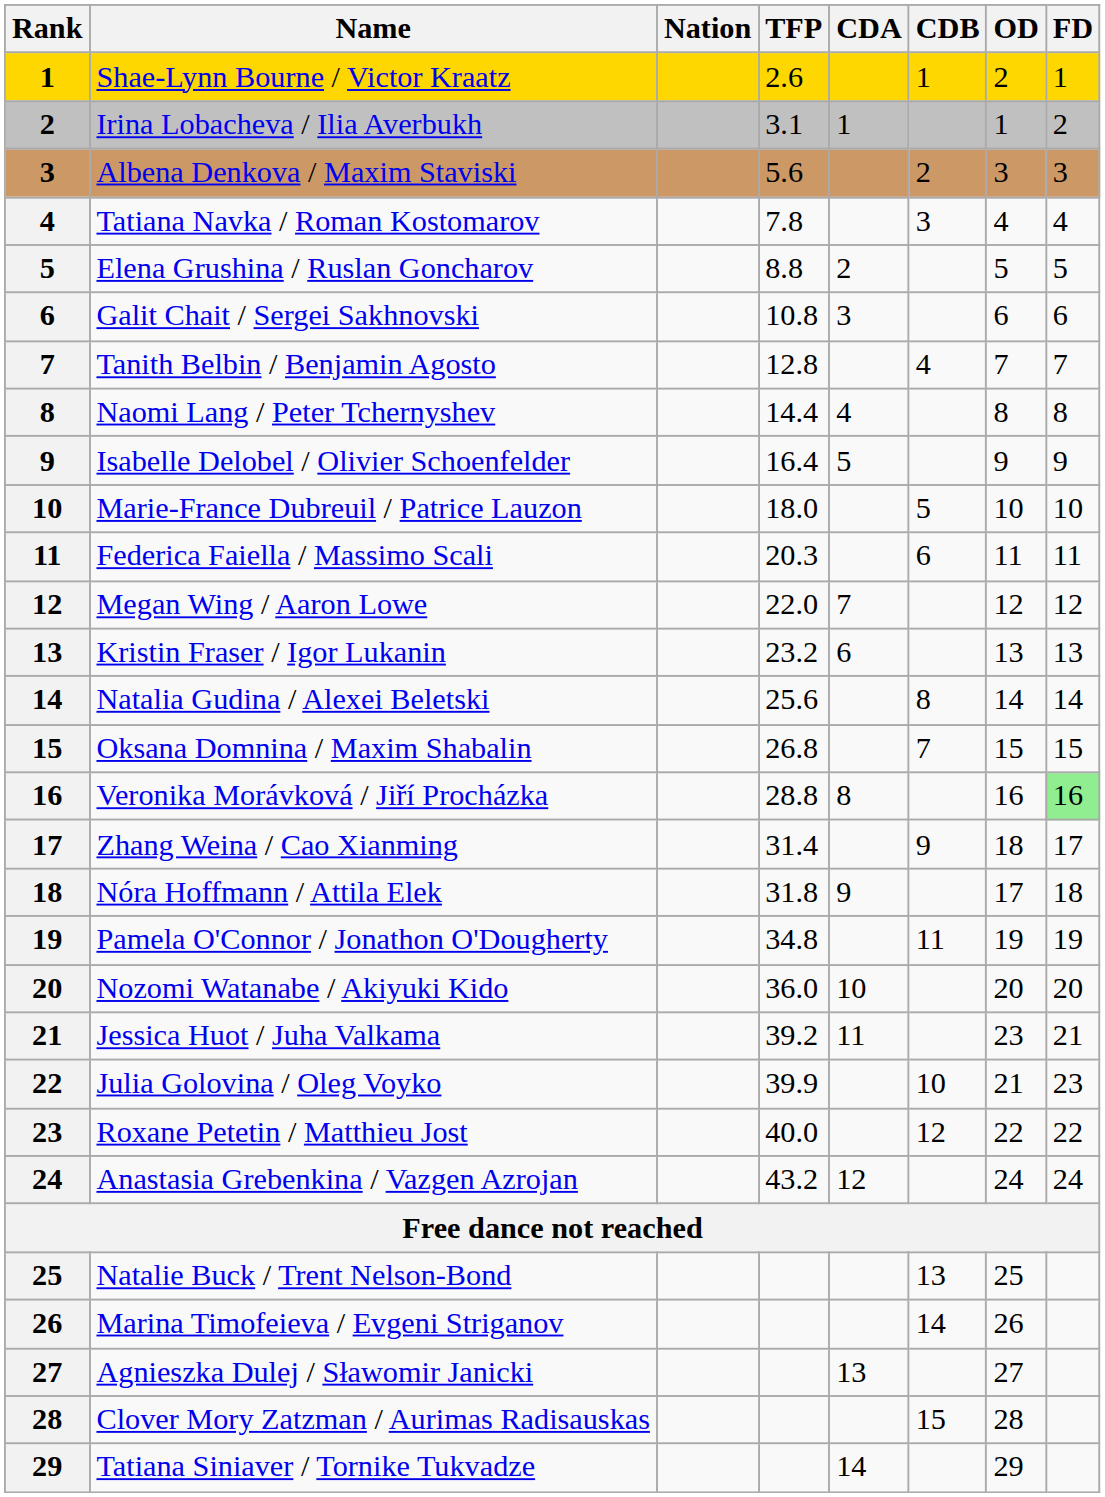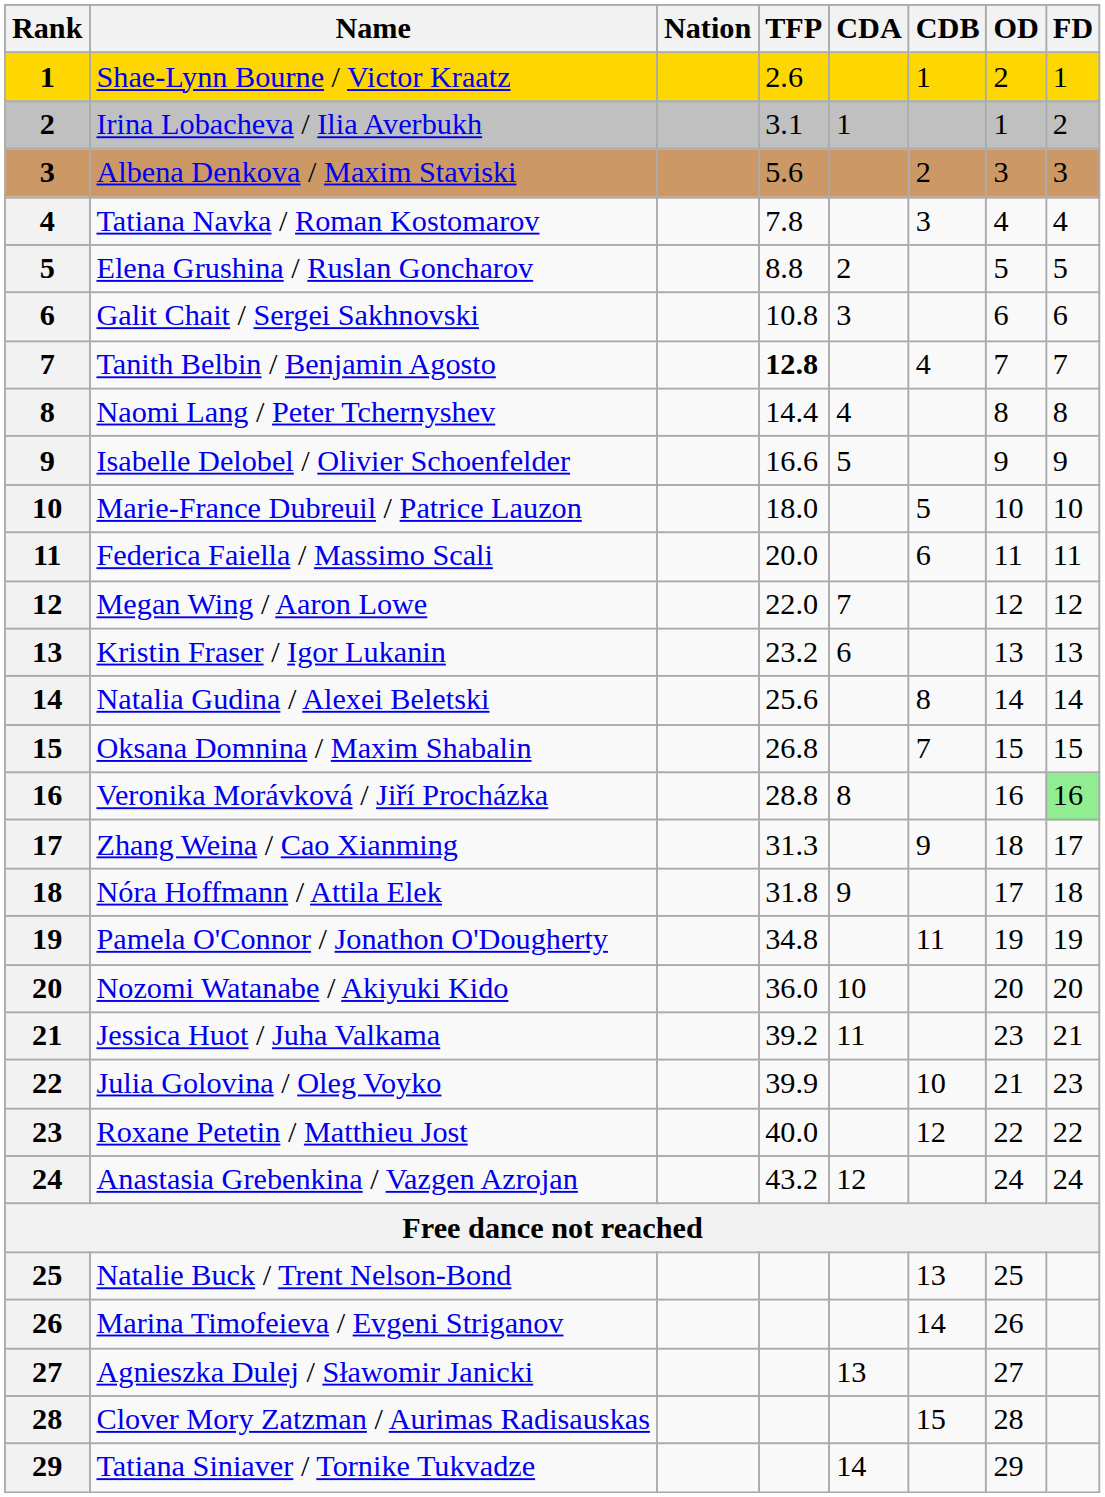Tanith Belbin / Benjamin Agosto | TFP: normal -> bold
Isabelle Delobel / Olivier Schoenfelder | TFP: 16.4 -> 16.6
Federica Faiella / Massimo Scali | TFP: 20.3 -> 20.0
Zhang Weina / Cao Xianming | TFP: 31.4 -> 31.3
